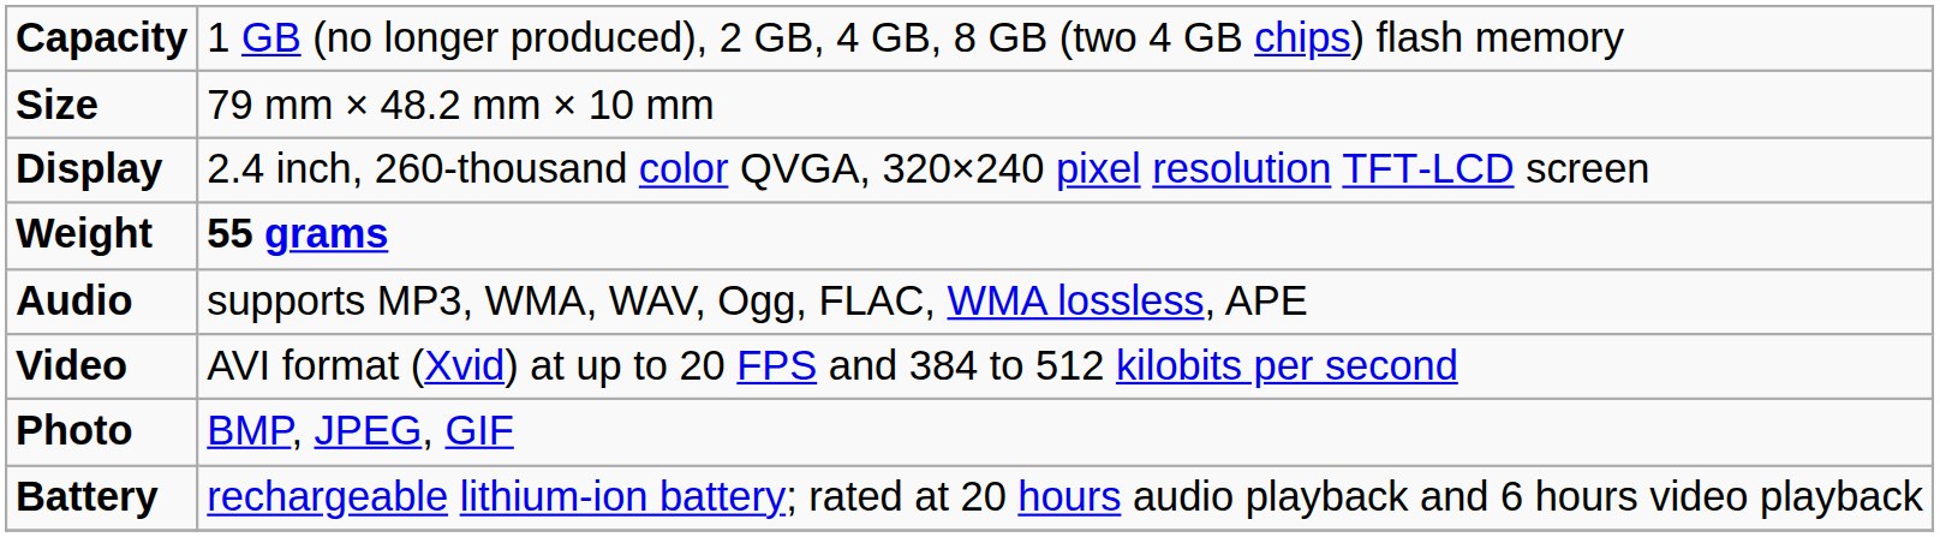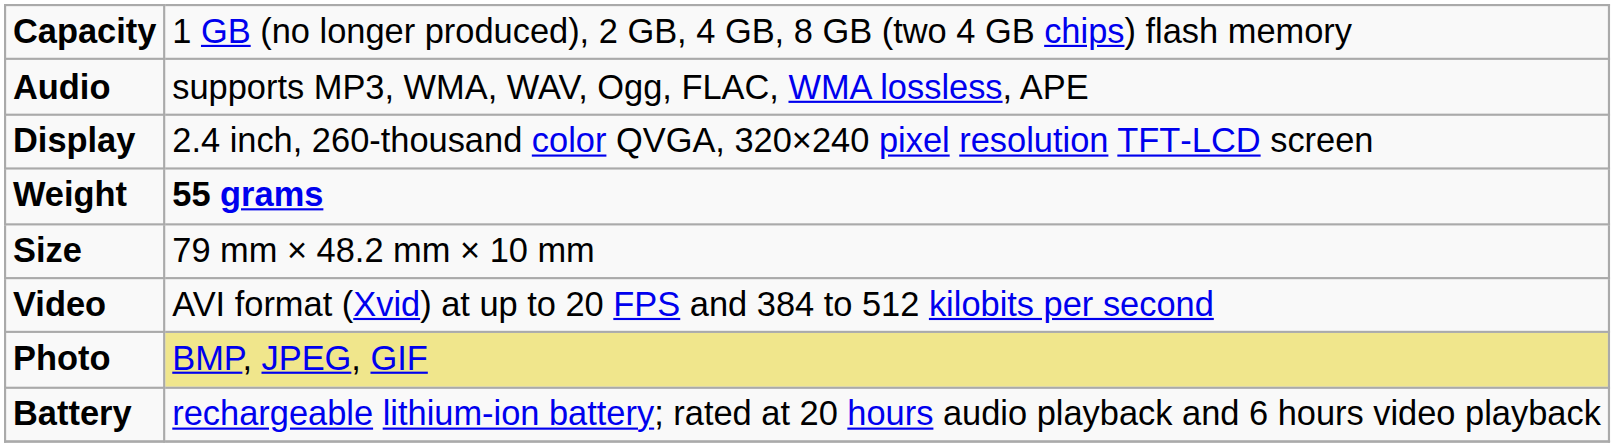rows swapped: Size <-> Audio
Photo | column 2: no background -> khaki background
